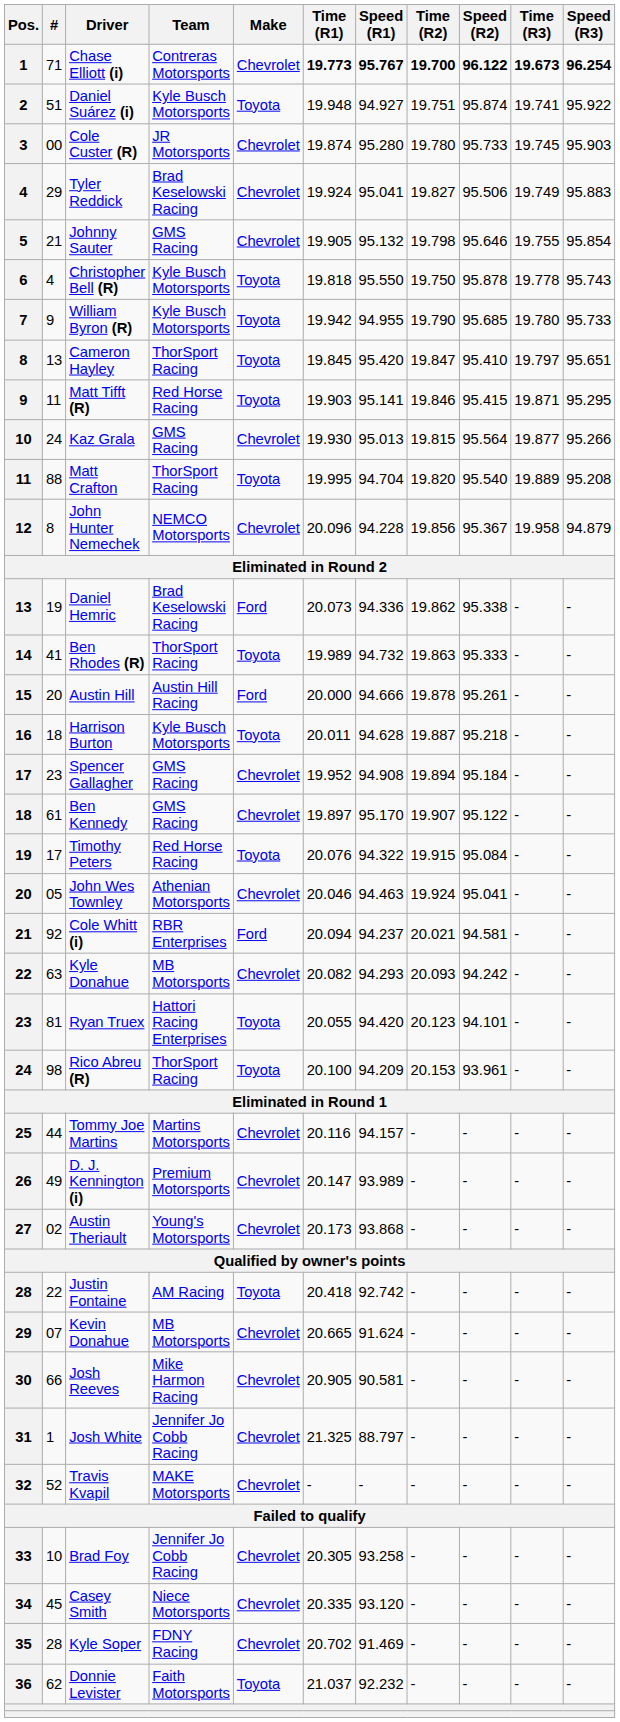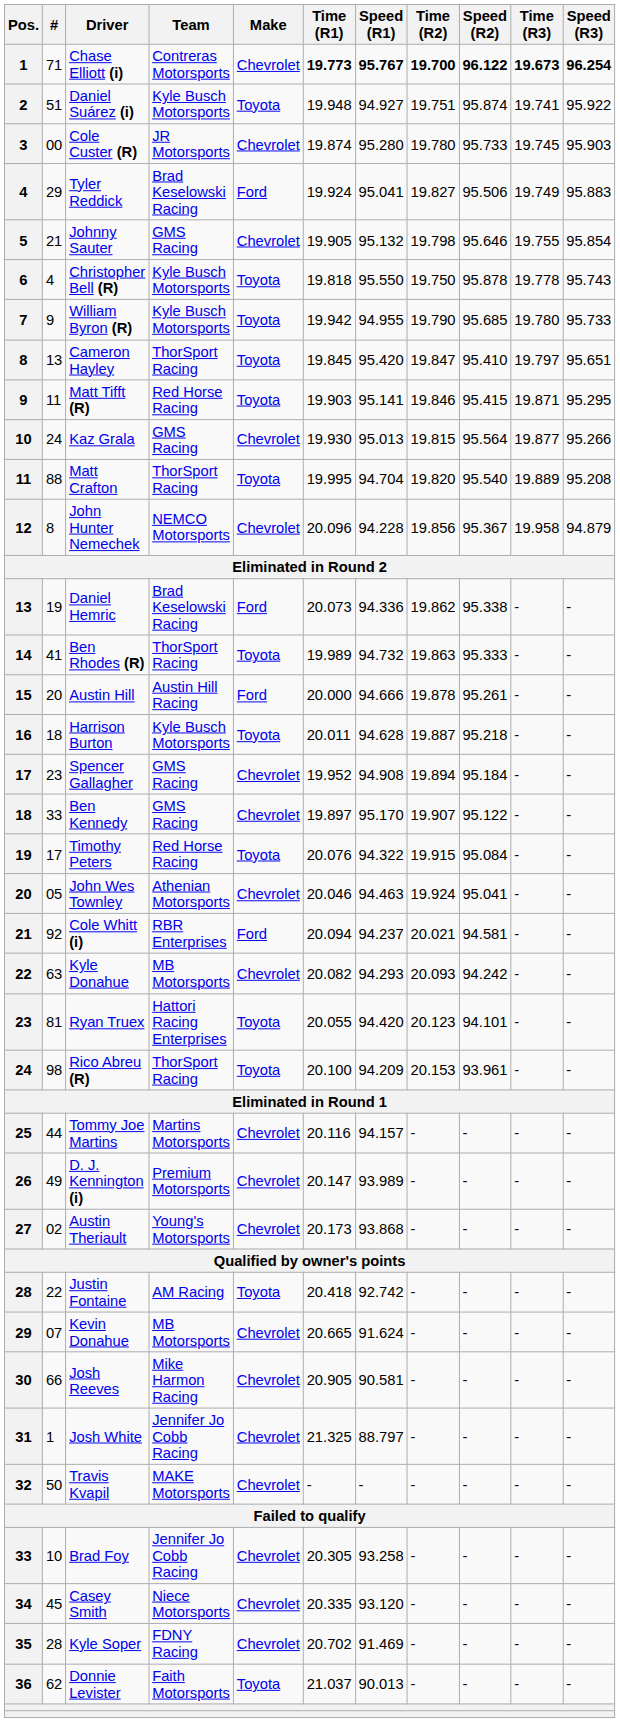Tyler Reddick | Make: Chevrolet -> Ford
Ben Kennedy | #: 61 -> 33
Travis Kvapil | #: 52 -> 50
Donnie Levister | Speed (R1): 92.232 -> 90.013
